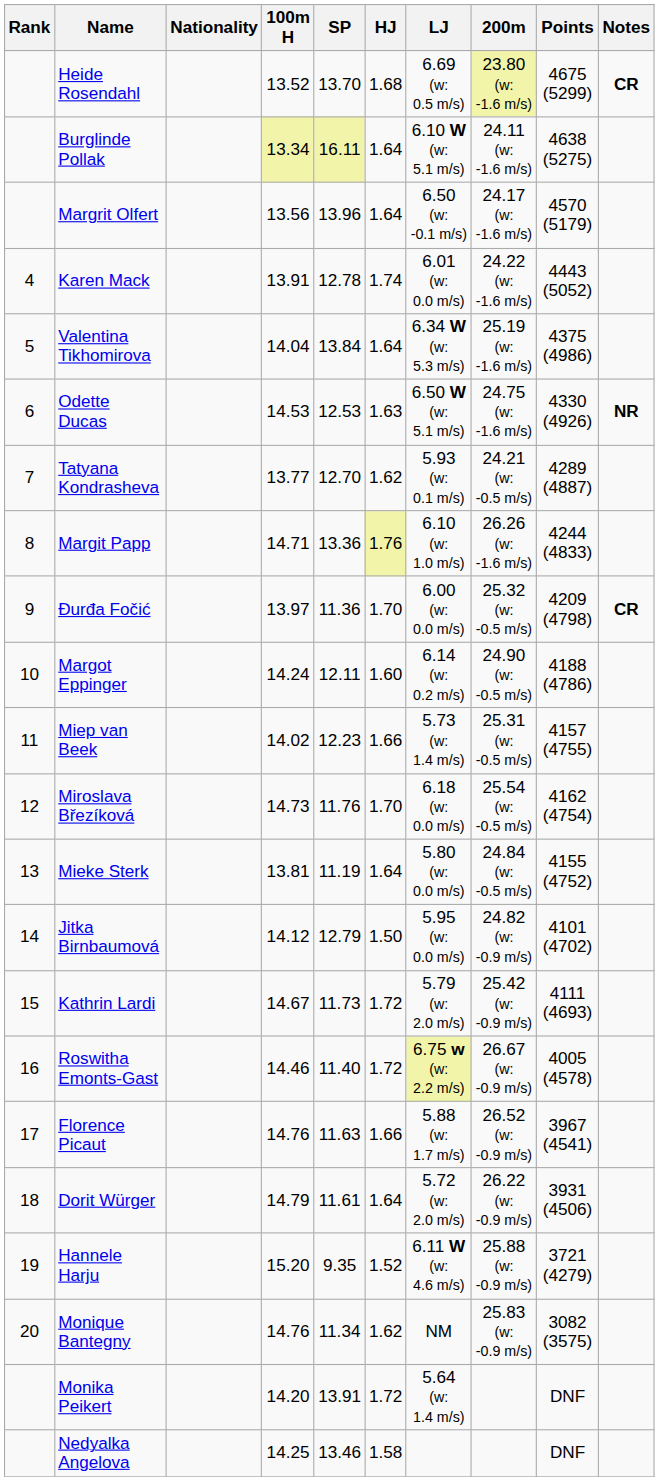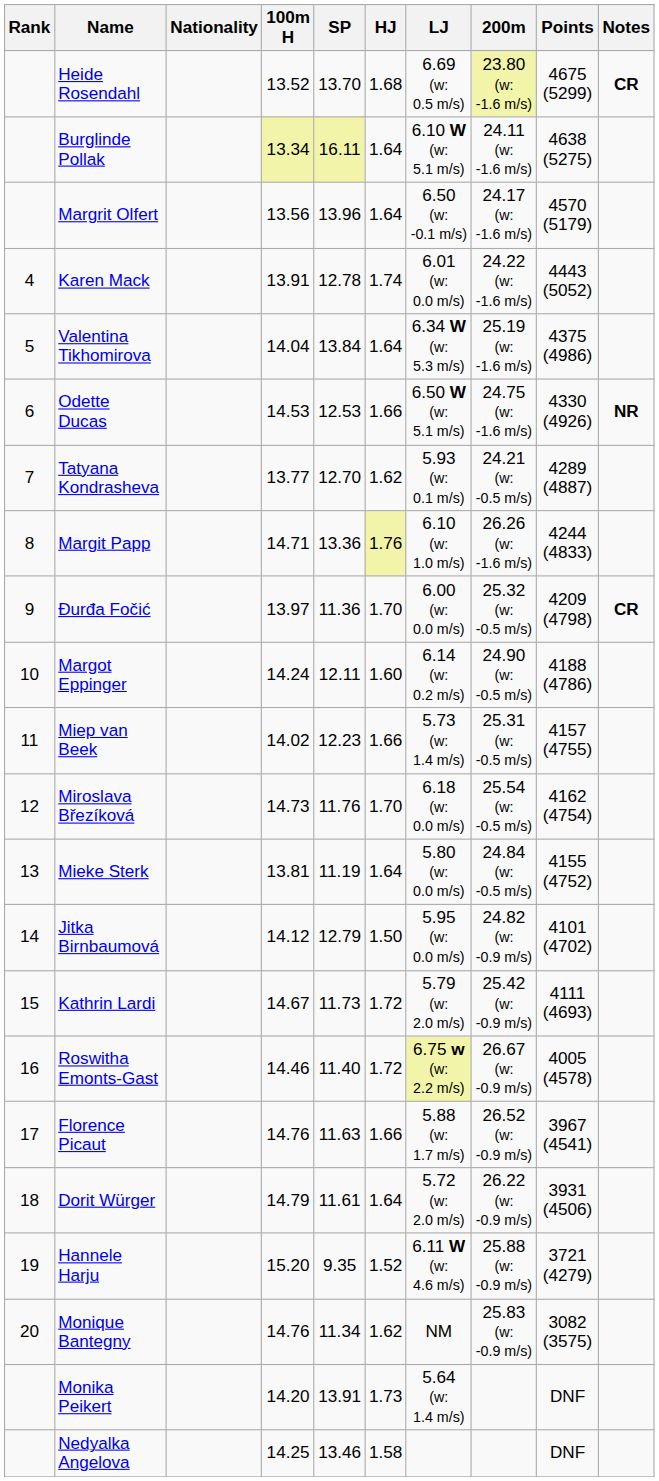Odette Ducas | HJ: 1.63 -> 1.66
Monika Peikert | HJ: 1.72 -> 1.73
